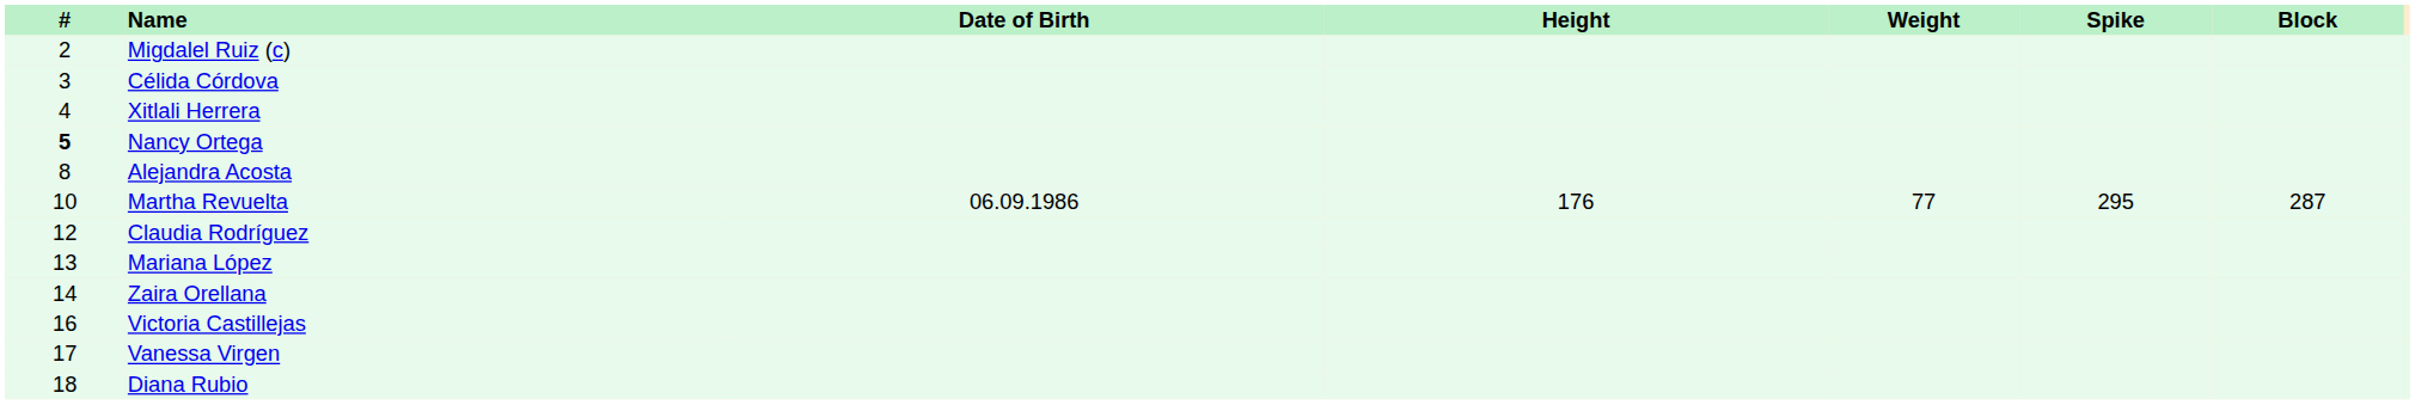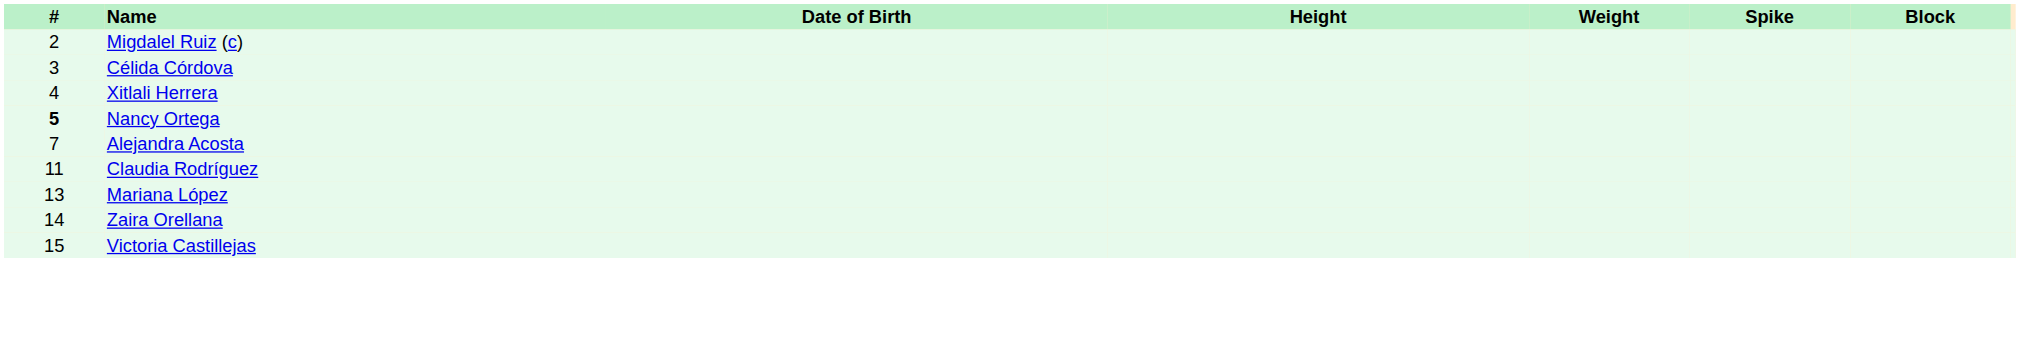Alejandra Acosta | #: 8 -> 7
- row: 10 | Martha Revuelta | 06.09.1986 | 176 | 77 | 295 | 287
Claudia Rodríguez | #: 12 -> 11
Victoria Castillejas | #: 16 -> 15
- row: 17 | Vanessa Virgen
- row: 18 | Diana Rubio
